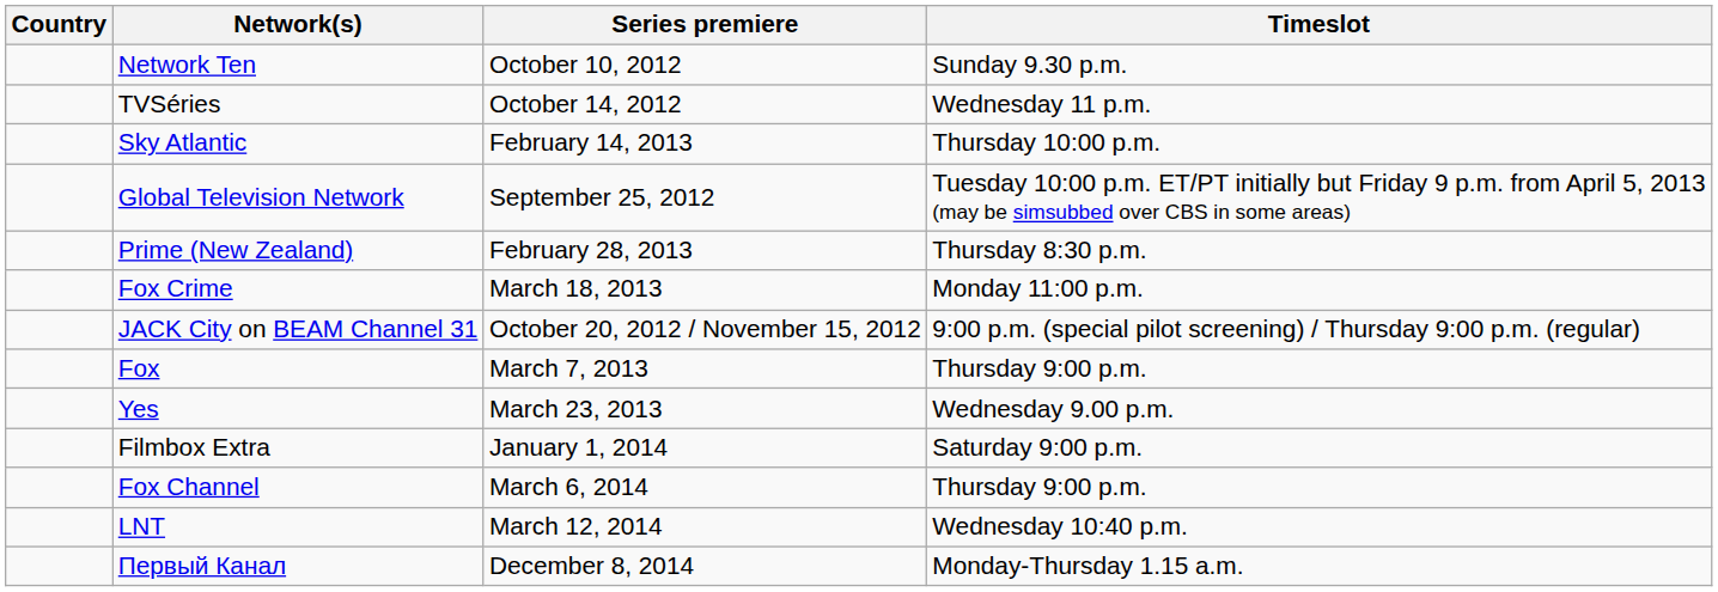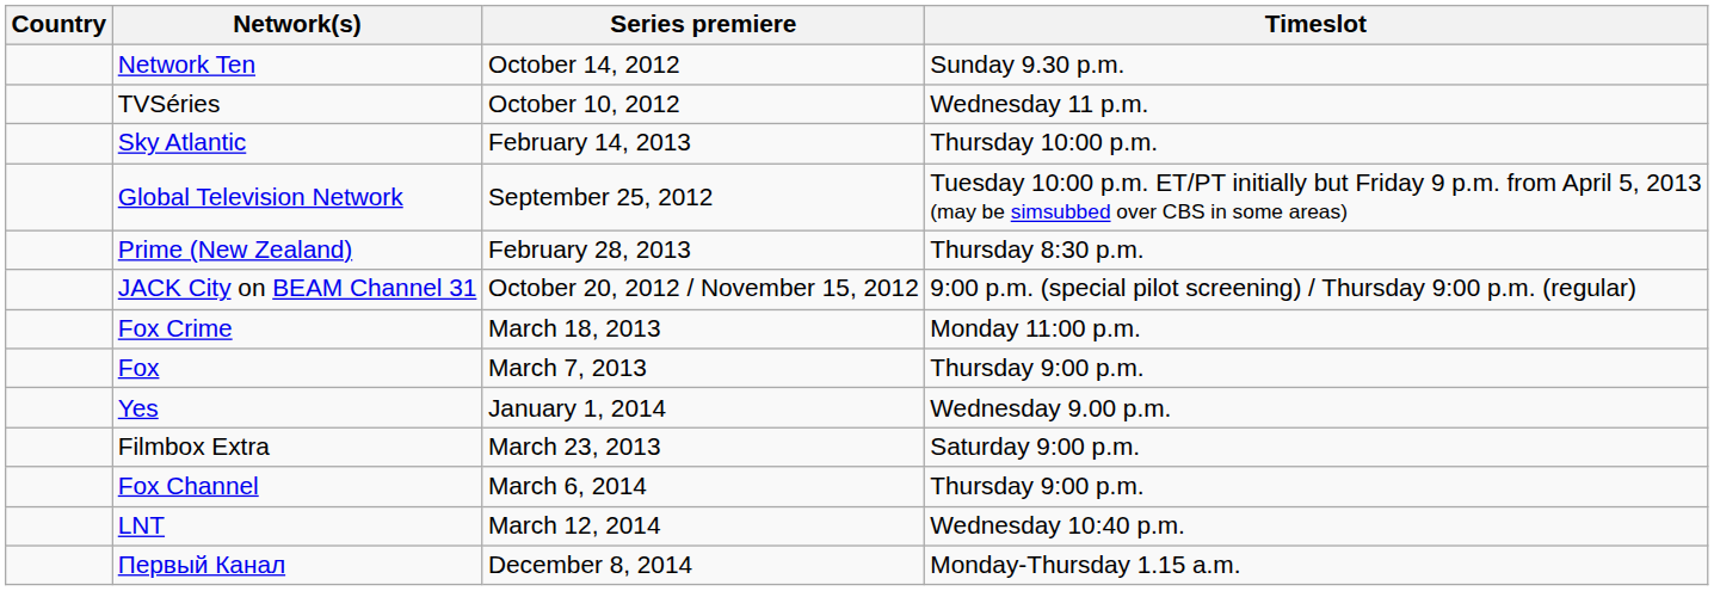Network Ten | Series premiere: October 10, 2012 -> October 14, 2012
TVSéries | Series premiere: October 14, 2012 -> October 10, 2012
rows swapped: JACK City on BEAM Channel 31 <-> Fox Crime
Yes | Series premiere: March 23, 2013 -> January 1, 2014
Filmbox Extra | Series premiere: January 1, 2014 -> March 23, 2013
